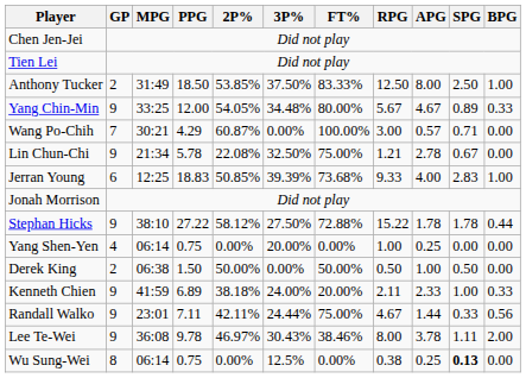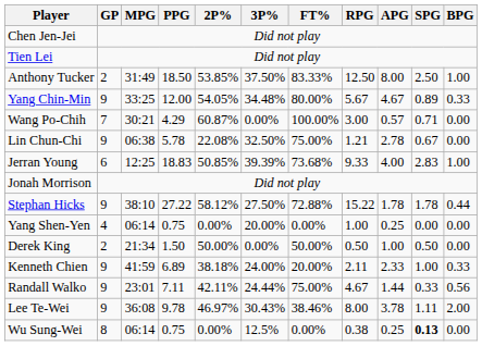Lin Chun-Chi | MPG: 21:34 -> 06:38
Derek King | MPG: 06:38 -> 21:34
